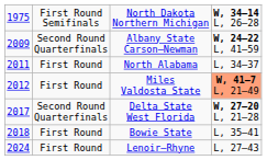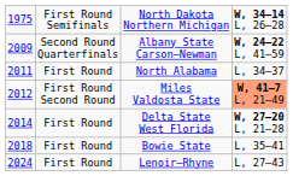Miles Valdosta State | column 2: First Round -> First Round Second Round
Delta State West Florida | column 1: 2017 -> 2014
Delta State West Florida | column 2: Second Round Quarterfinals -> First Round
